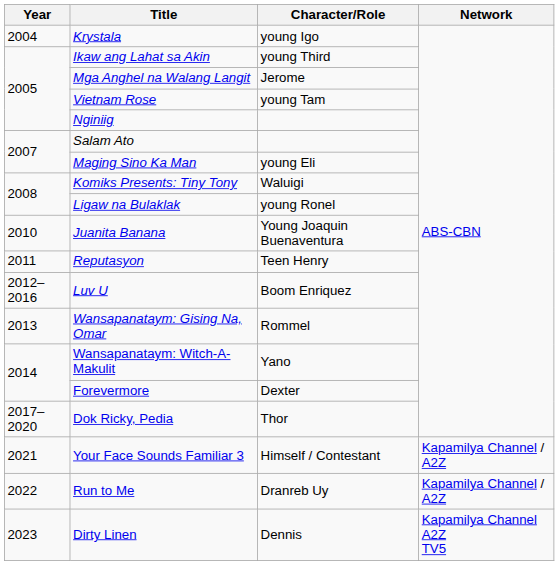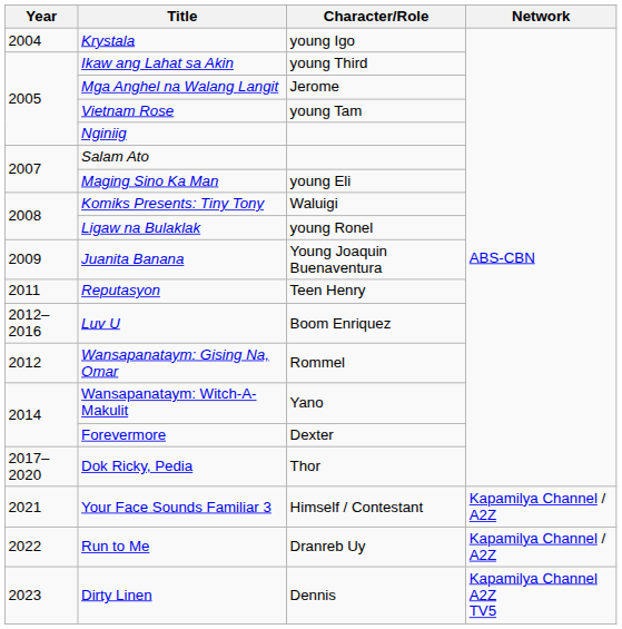Juanita Banana | Year: 2010 -> 2009
Wansapanataym: Gising Na, Omar | Year: 2013 -> 2012
